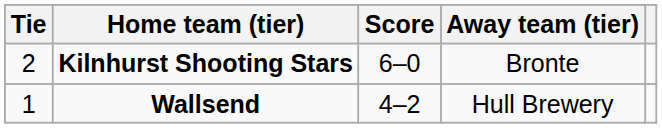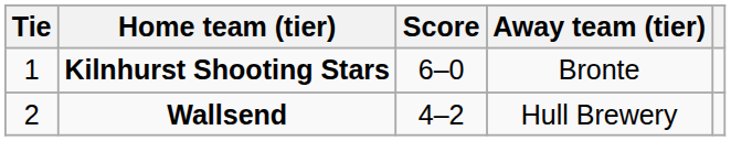Kilnhurst Shooting Stars | Tie: 2 -> 1
Wallsend | Tie: 1 -> 2
